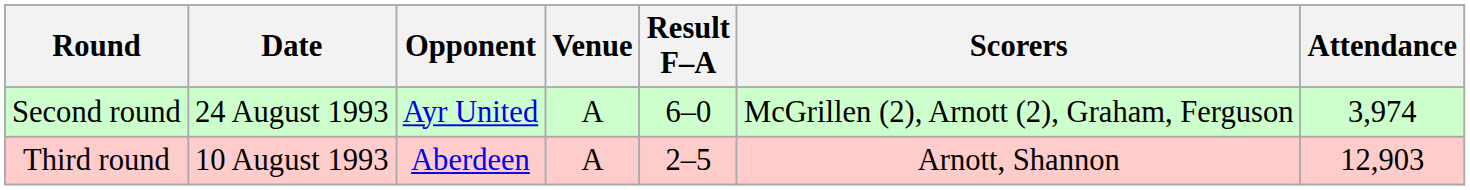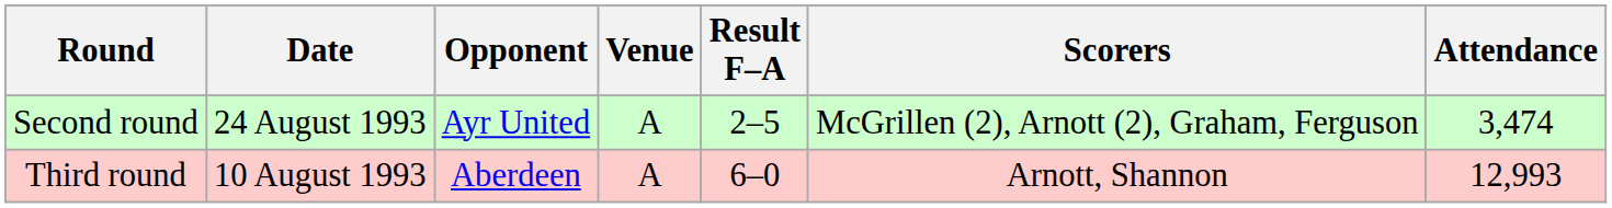Second round | Result F–A: 6–0 -> 2–5
Second round | Attendance: 3,974 -> 3,474
Third round | Result F–A: 2–5 -> 6–0
Third round | Attendance: 12,903 -> 12,993
